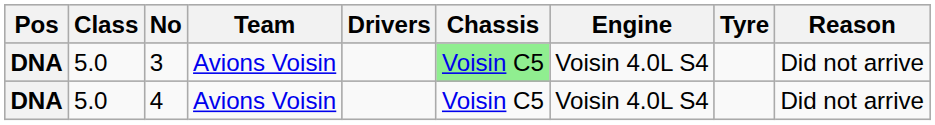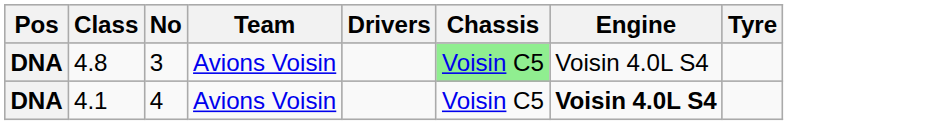- column: Reason | Did not arrive | Did not arrive
3 | Class: 5.0 -> 4.8
4 | Class: 5.0 -> 4.1
4 | Engine: normal -> bold
